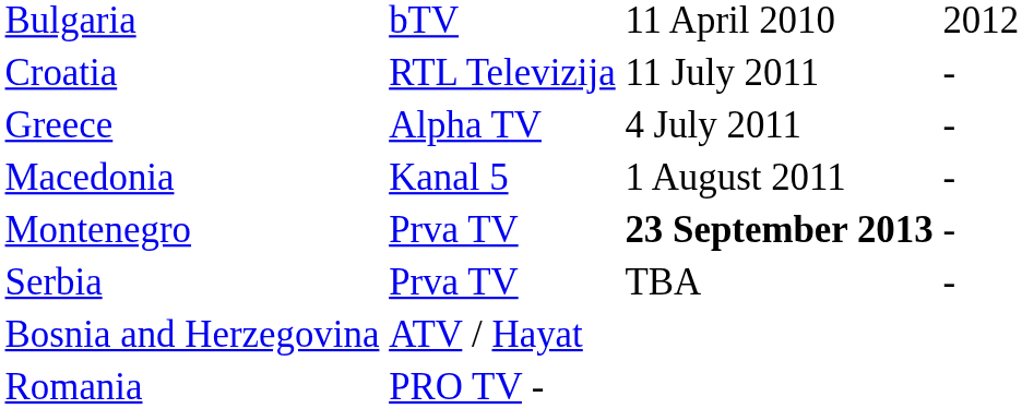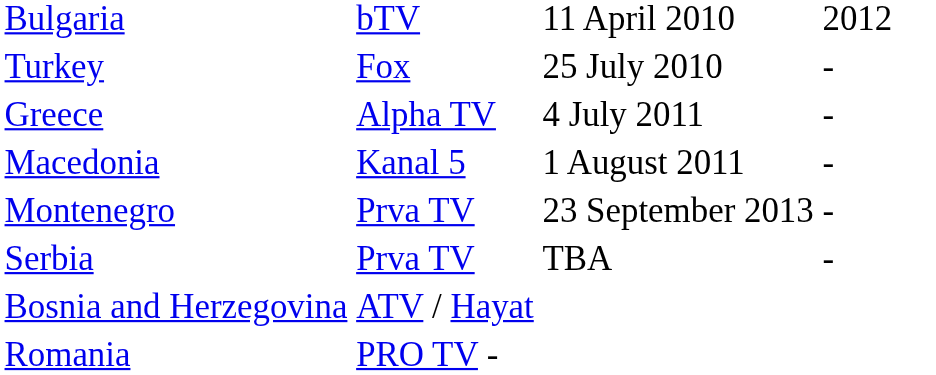+ row: Turkey | Fox | 25 July 2010 | -
- row: Croatia | RTL Televizija | 11 July 2011 | -
Montenegro | column 3: bold -> normal
